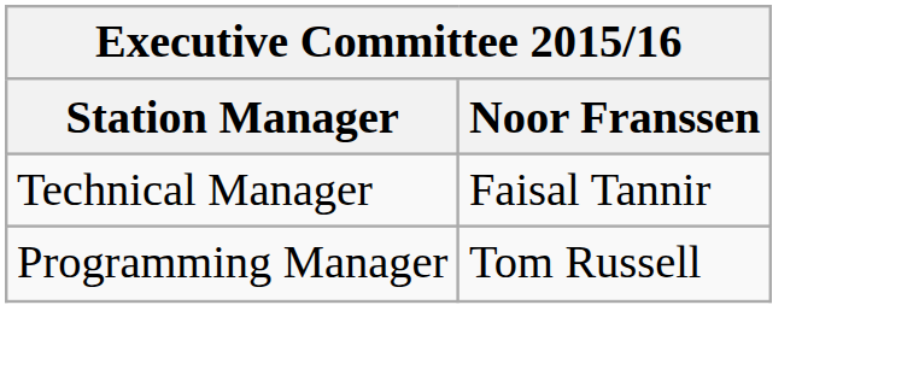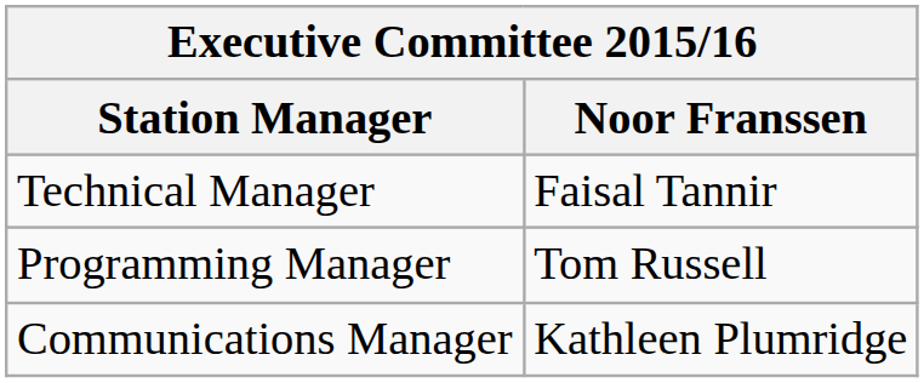+ row: Communications Manager | Kathleen Plumridge
